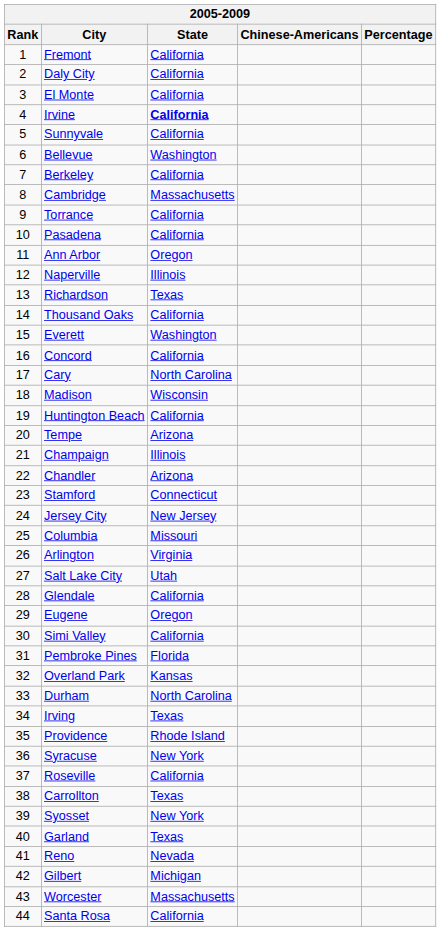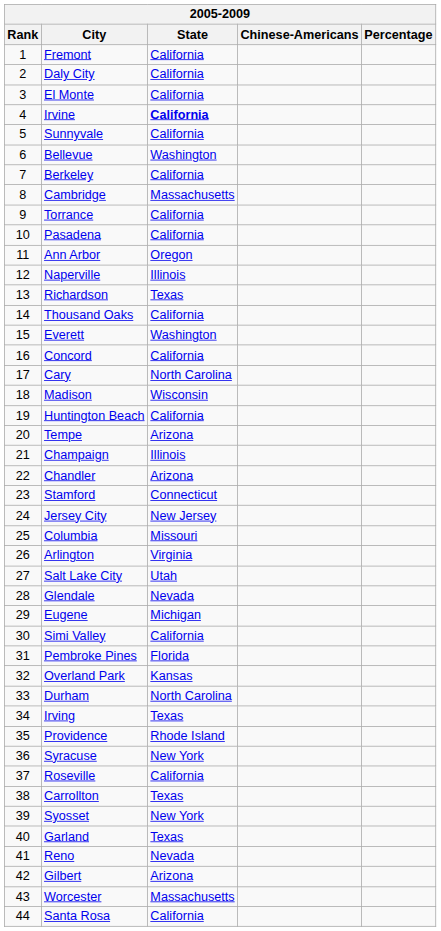Glendale | State: California -> Nevada
Eugene | State: Oregon -> Michigan
Gilbert | State: Michigan -> Arizona
